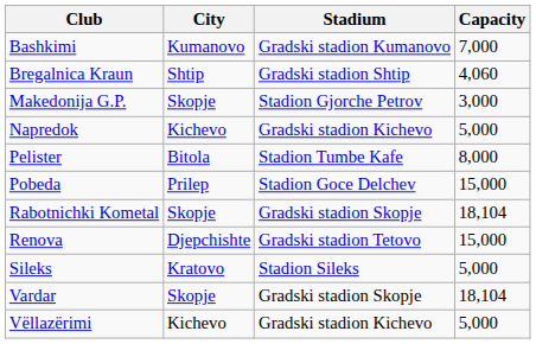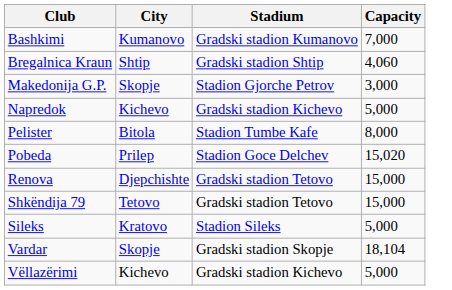Pobeda | Capacity: 15,000 -> 15,020
- row: Rabotnichki Kometal | Skopje | Gradski stadion Skopje | 18,104
+ row: Shkëndija 79 | Tetovo | Gradski stadion Tetovo | 15,000
